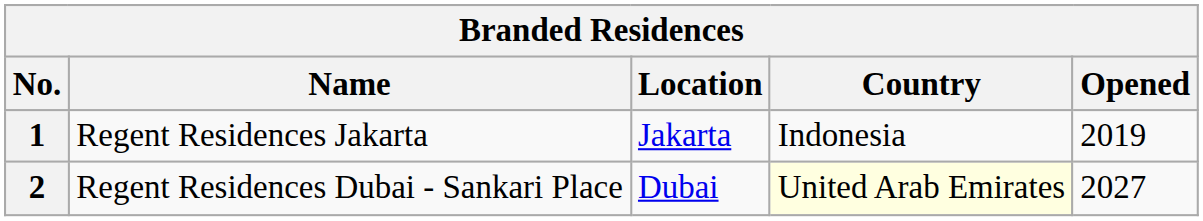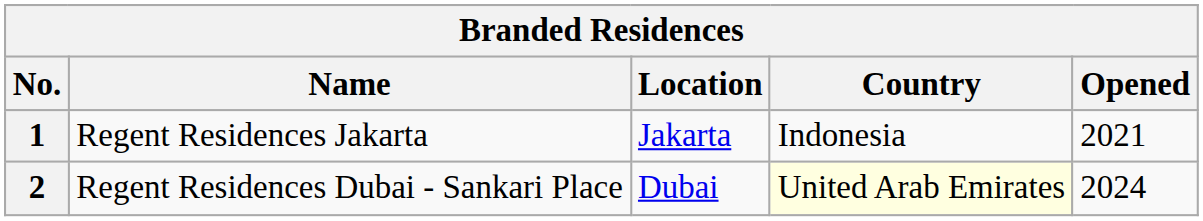1 | Opened: 2019 -> 2021
2 | Opened: 2027 -> 2024
